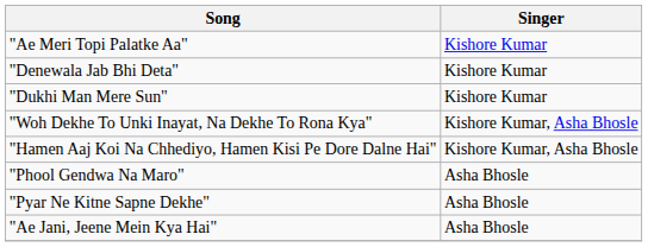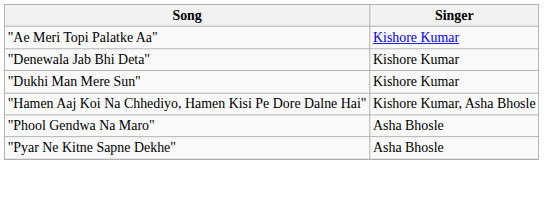- row: "Woh Dekhe To Unki Inayat, Na Dekhe To Rona Kya" | Kishore Kumar, Asha Bhosle
- row: "Ae Jani, Jeene Mein Kya Hai" | Asha Bhosle
